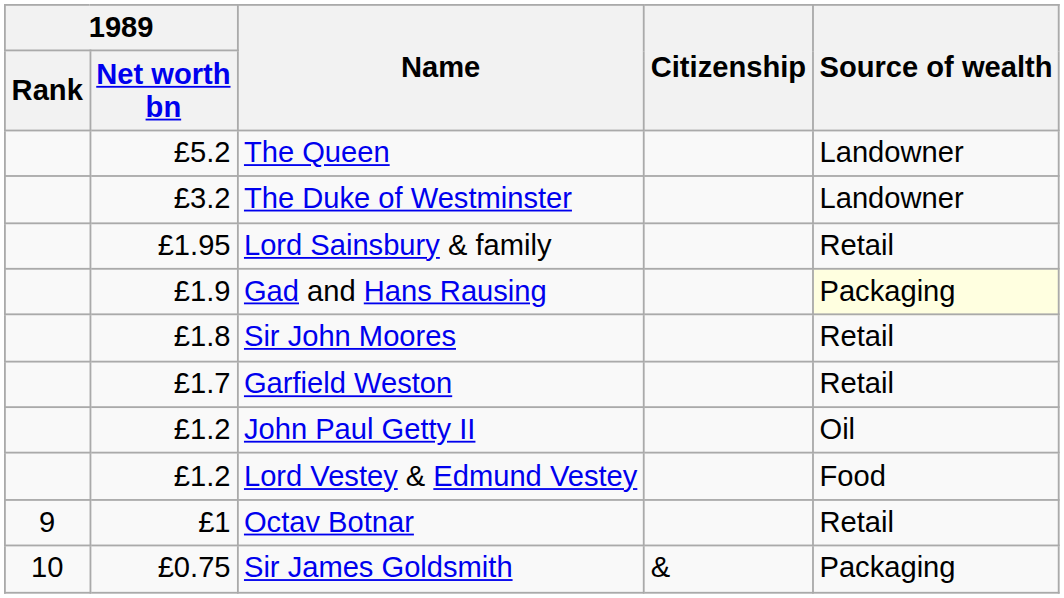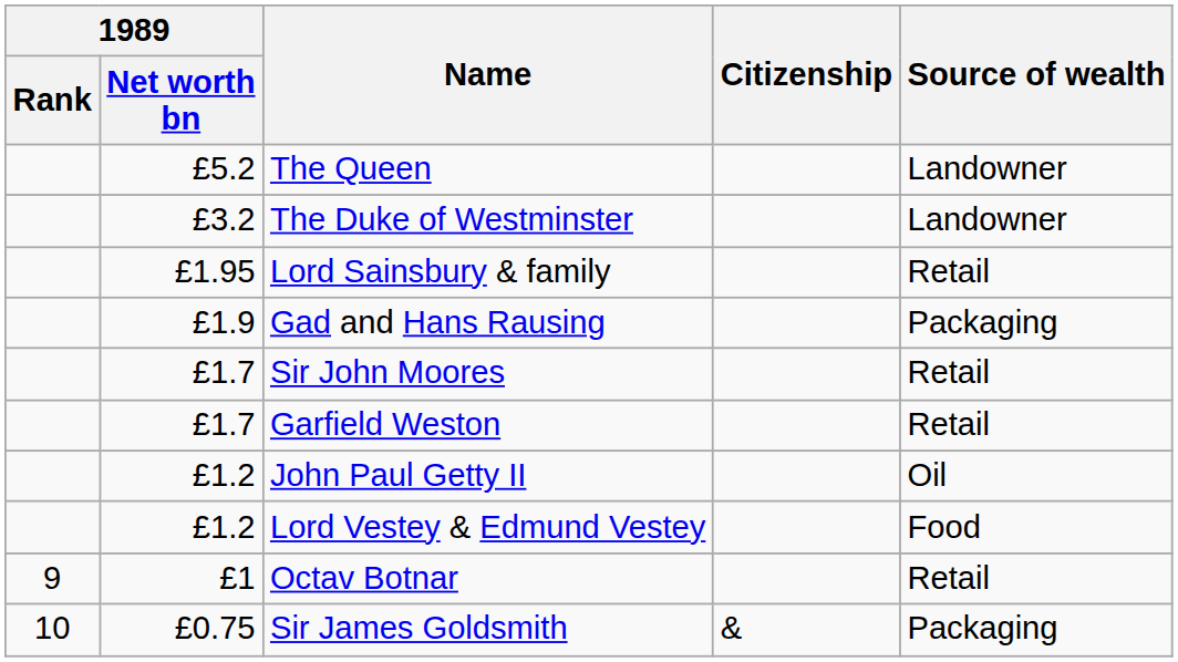Gad and Hans Rausing | Source of wealth: lightyellow background -> no background
Sir John Moores | 1989 / Net worth bn: £1.8 -> £1.7
